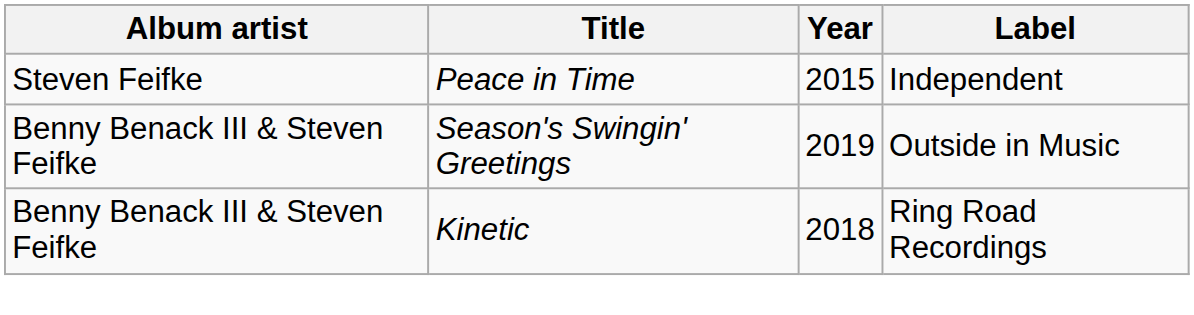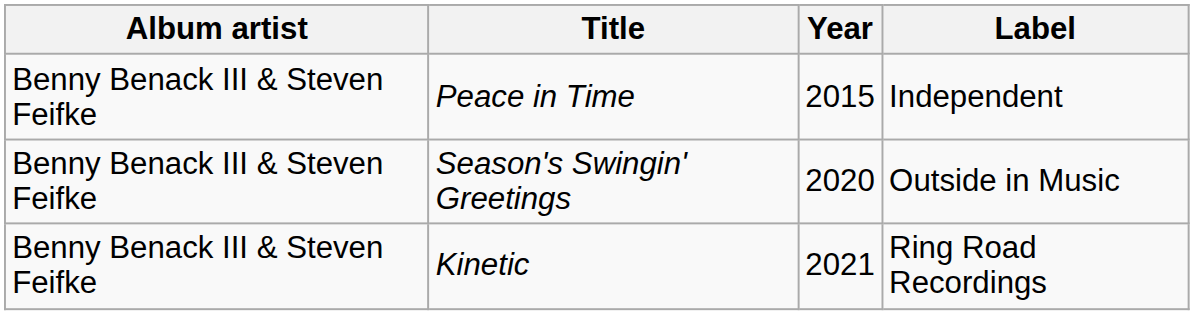Peace in Time | Album artist: Steven Feifke -> Benny Benack III & Steven Feifke
Season's Swingin' Greetings | Year: 2019 -> 2020
Kinetic | Year: 2018 -> 2021
